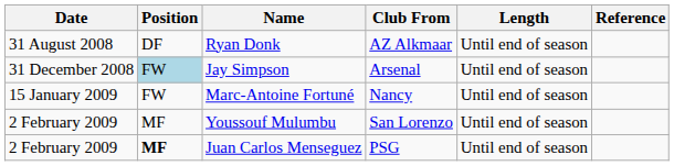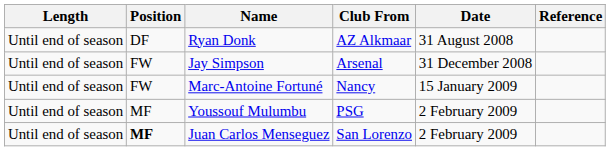columns swapped: Date <-> Length
Jay Simpson | Position: lightblue background -> no background
Youssouf Mulumbu | Club From: San Lorenzo -> PSG
Juan Carlos Menseguez | Club From: PSG -> San Lorenzo
